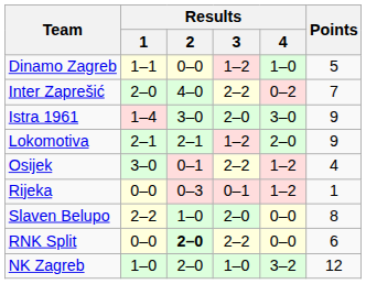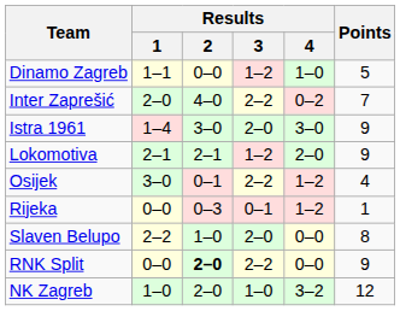RNK Split | Points: 6 -> 9
